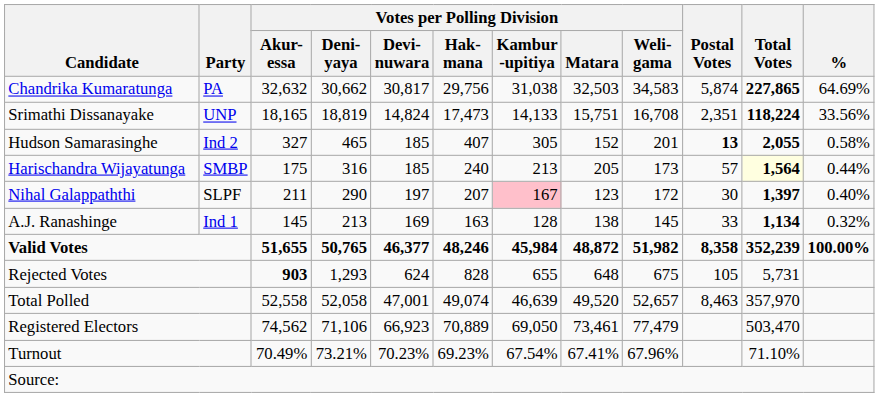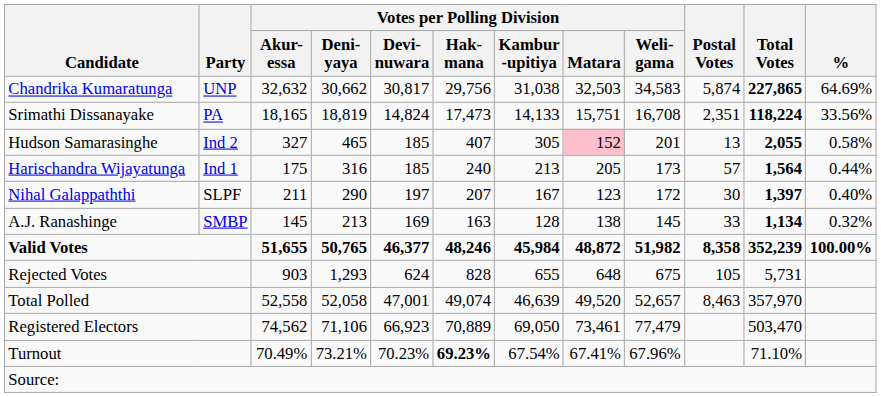Chandrika Kumaratunga | Party: PA -> UNP
Srimathi Dissanayake | Party: UNP -> PA
Hudson Samarasinghe | Votes per Polling Division / Matara: no background -> pink background
Hudson Samarasinghe | Postal Votes: bold -> normal
Harischandra Wijayatunga | Party: SMBP -> Ind 1
Harischandra Wijayatunga | Total Votes: lightyellow background -> no background
Nihal Galappaththi | Votes per Polling Division / Kambur -upitiya: pink background -> no background
A.J. Ranashinge | Party: Ind 1 -> SMBP
Rejected Votes | Votes per Polling Division / Akur- essa: bold -> normal
Turnout | Votes per Polling Division / Hak- mana: normal -> bold
